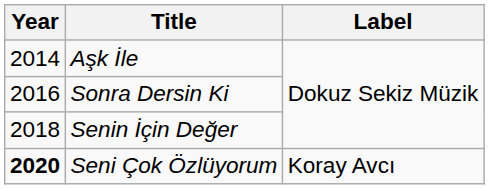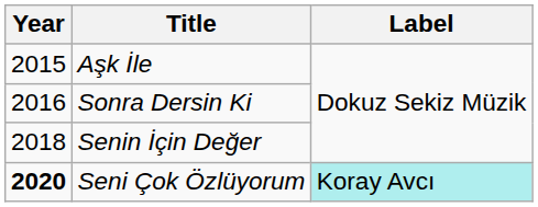Aşk İle | Year: 2014 -> 2015
Seni Çok Özlüyorum | Label: no background -> paleturquoise background
